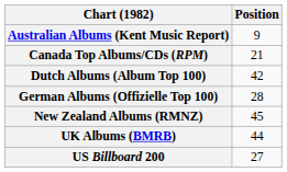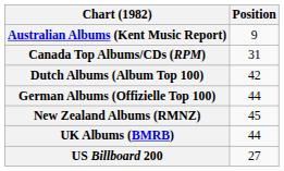Canada Top Albums/CDs (RPM) | Position: 21 -> 31
German Albums (Offizielle Top 100) | Position: 28 -> 44
